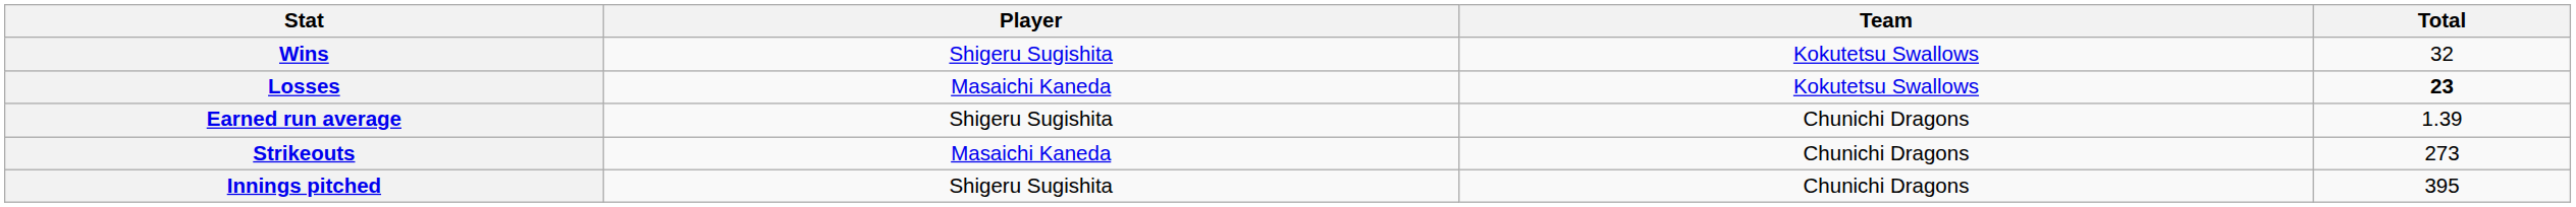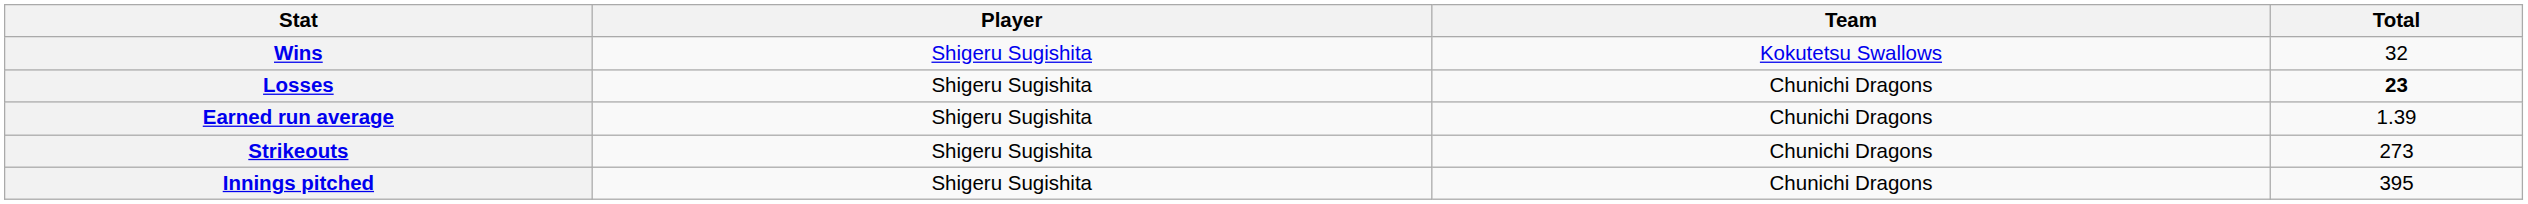Losses | Player: Masaichi Kaneda -> Shigeru Sugishita
Losses | Team: Kokutetsu Swallows -> Chunichi Dragons
Strikeouts | Player: Masaichi Kaneda -> Shigeru Sugishita
